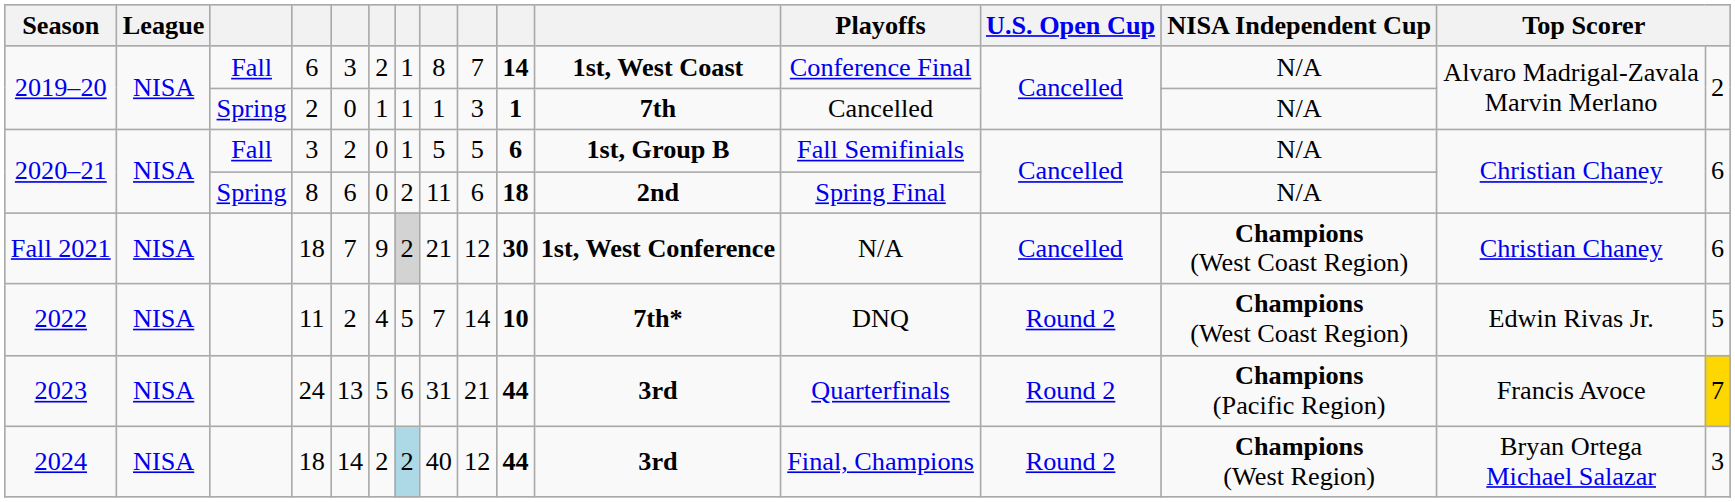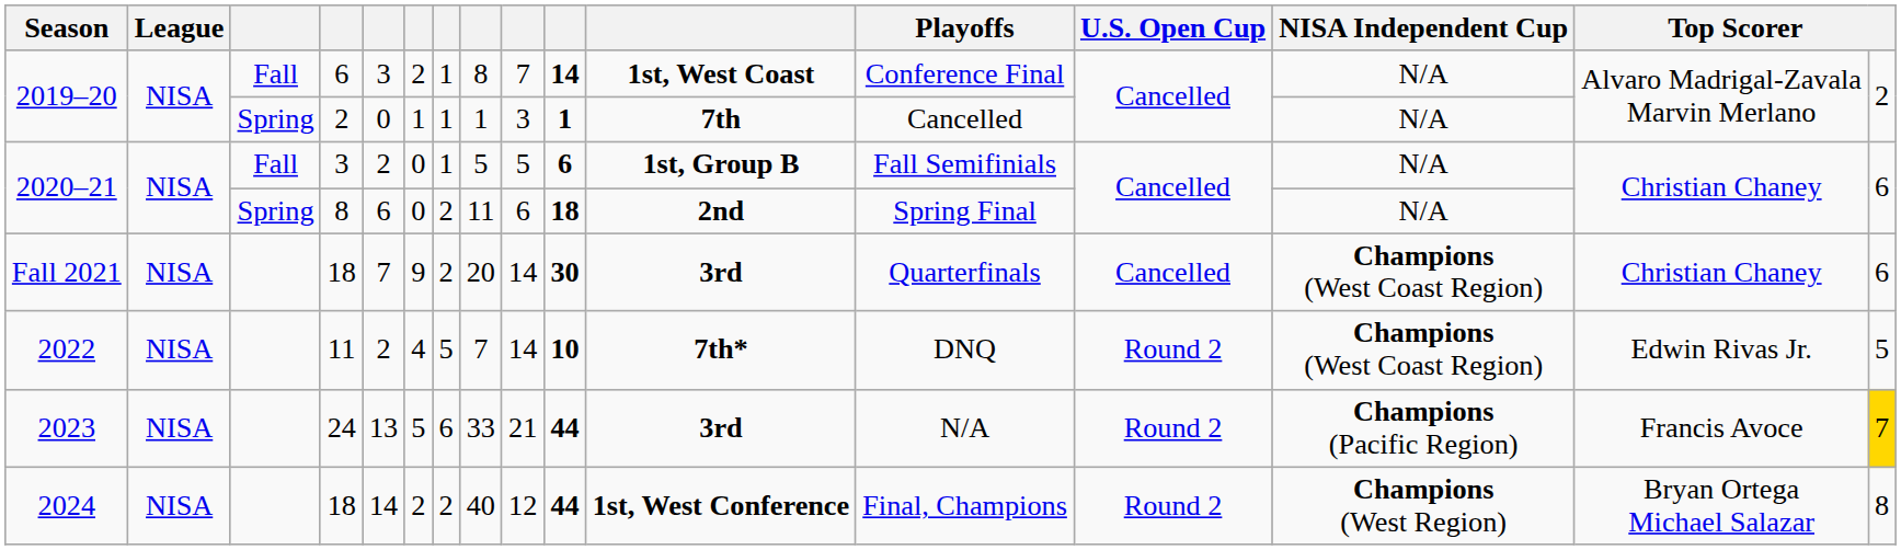Fall 2021 / 18 | column 7: lightgrey background -> no background
Fall 2021 / 18 | column 8: 21 -> 20
Fall 2021 / 18 | column 9: 12 -> 14
Fall 2021 / 18 | column 11: 1st, West Conference -> 3rd
Fall 2021 / 18 | Playoffs: N/A -> Quarterfinals
24 | column 8: 31 -> 33
24 | Playoffs: Quarterfinals -> N/A
2024 / 18 | column 7: lightblue background -> no background
2024 / 18 | column 11: 3rd -> 1st, West Conference
2024 / 18 | column 16: 3 -> 8
